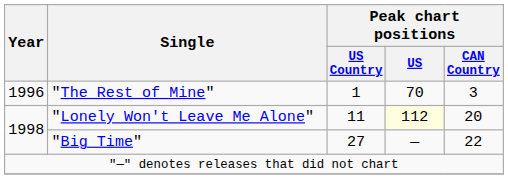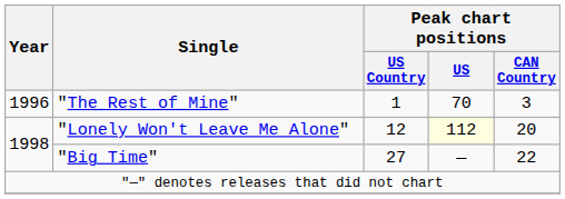"Lonely Won't Leave Me Alone" | Peak chart positions / US Country: 11 -> 12
